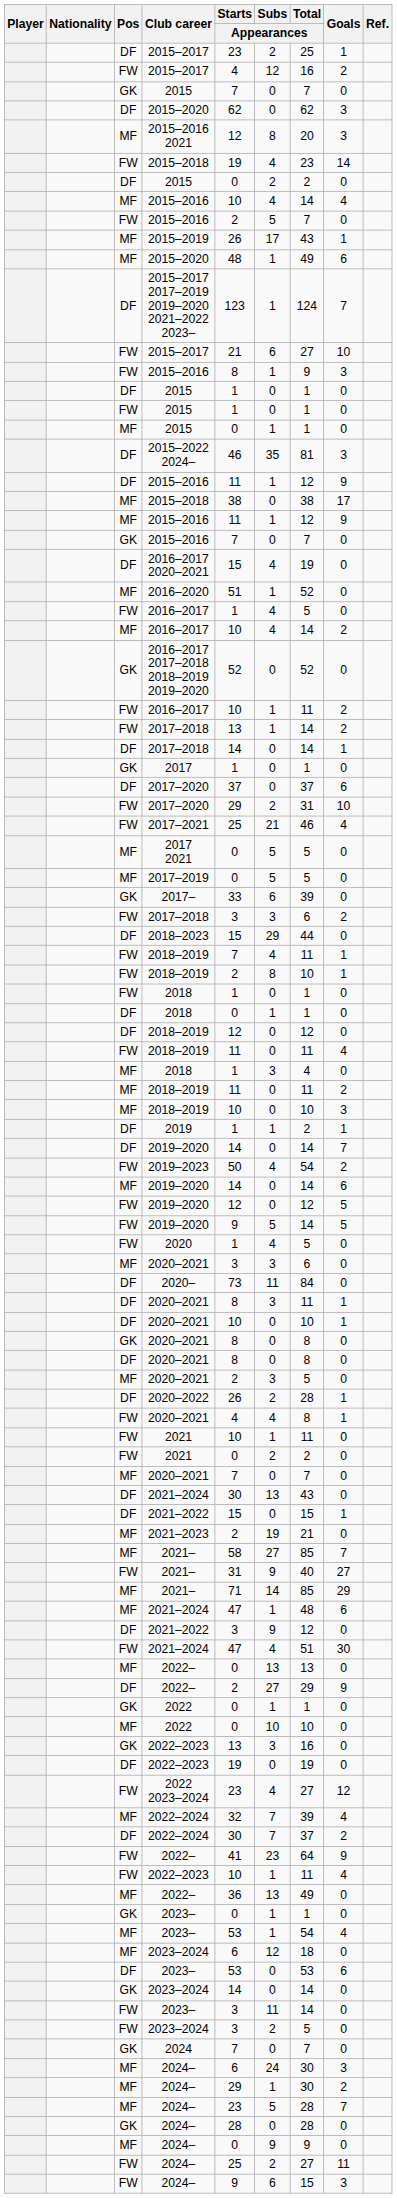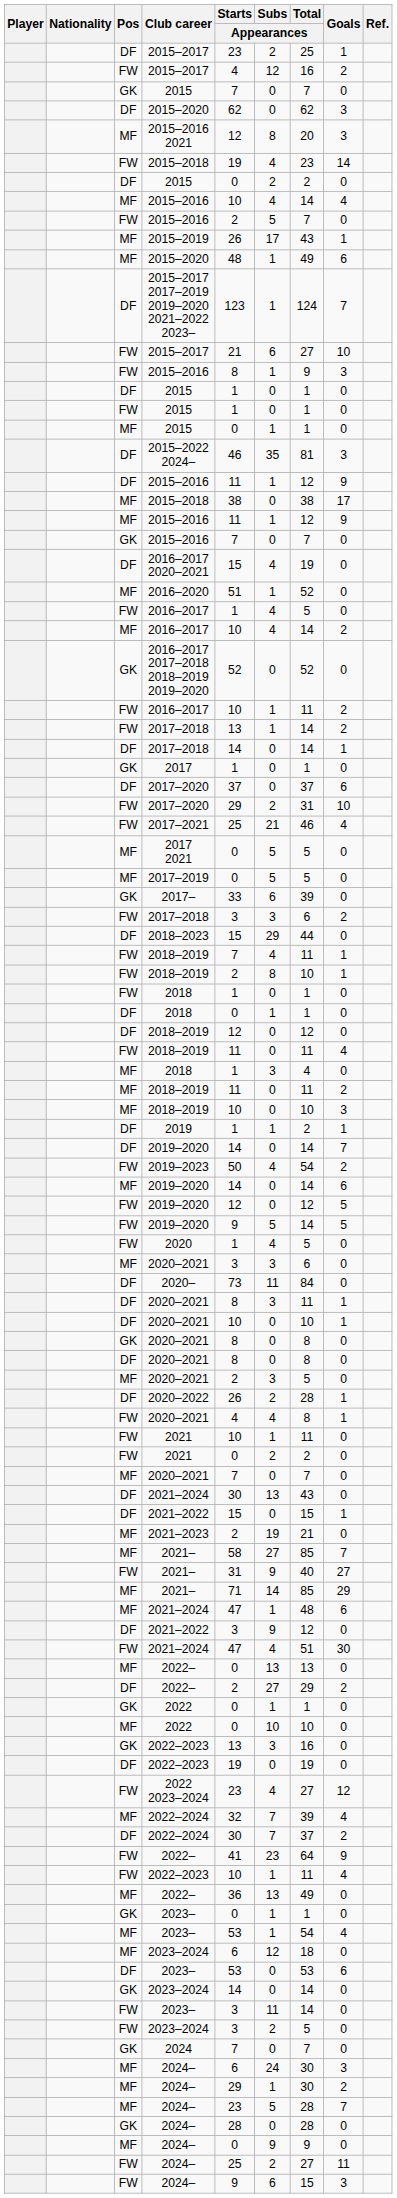DF / 2022– | Goals: 9 -> 2
